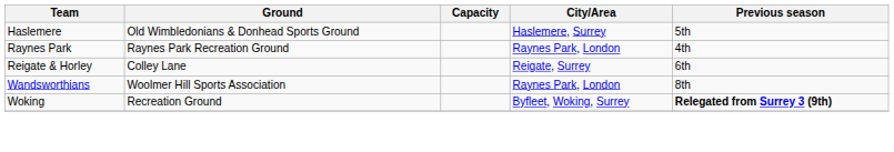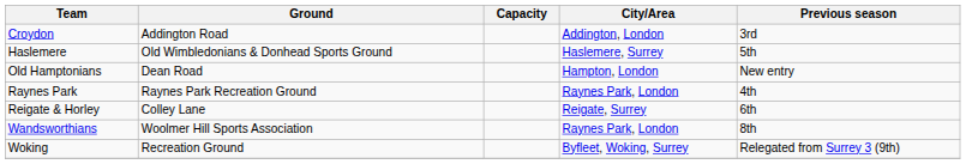+ row: Croydon | Addington Road | Addington, London | 3rd
+ row: Old Hamptonians | Dean Road | Hampton, London | New entry
Woking | Previous season: bold -> normal
